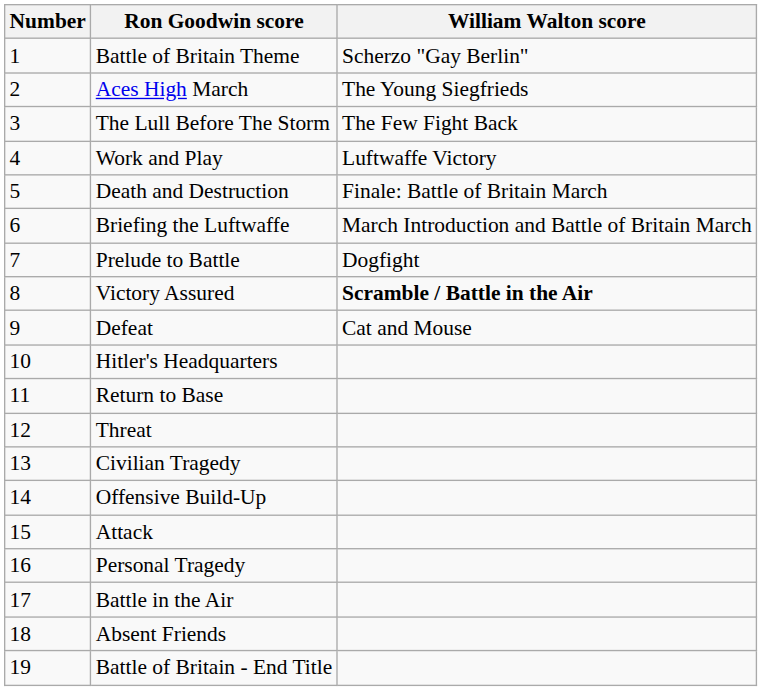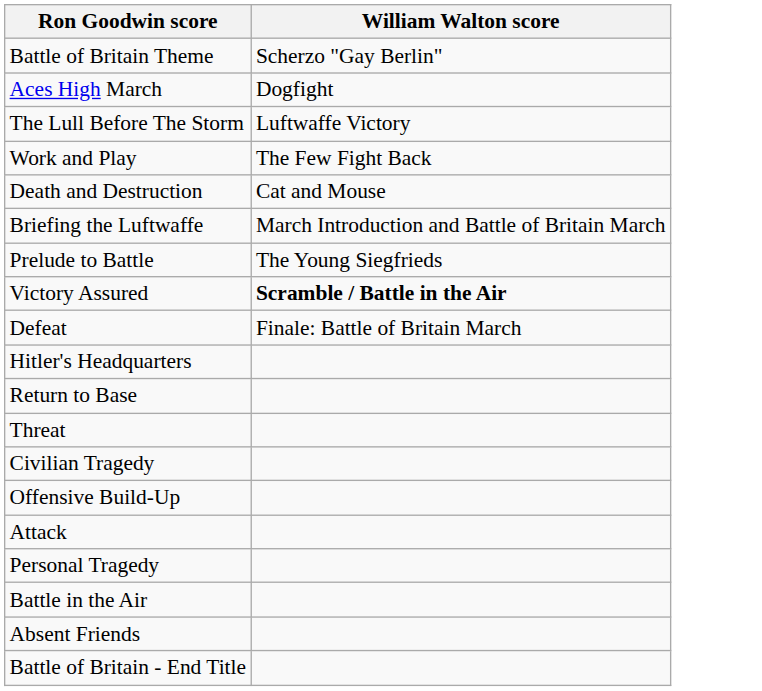- column: Number | 1 | 2 | 3 | 4 | 5 | 6 | 7 | 8 | 9 | 10 | 11 | 12 | 13 | 14 | 15 | 16 | 17 | 18 | 19
Aces High March | William Walton score: The Young Siegfrieds -> Dogfight
The Lull Before The Storm | William Walton score: The Few Fight Back -> Luftwaffe Victory
Work and Play | William Walton score: Luftwaffe Victory -> The Few Fight Back
Death and Destruction | William Walton score: Finale: Battle of Britain March -> Cat and Mouse
Prelude to Battle | William Walton score: Dogfight -> The Young Siegfrieds
Defeat | William Walton score: Cat and Mouse -> Finale: Battle of Britain March
